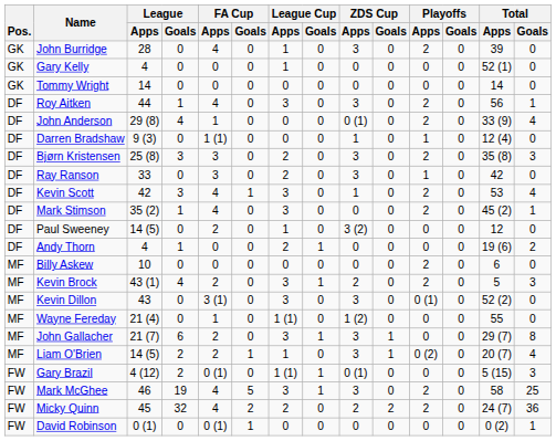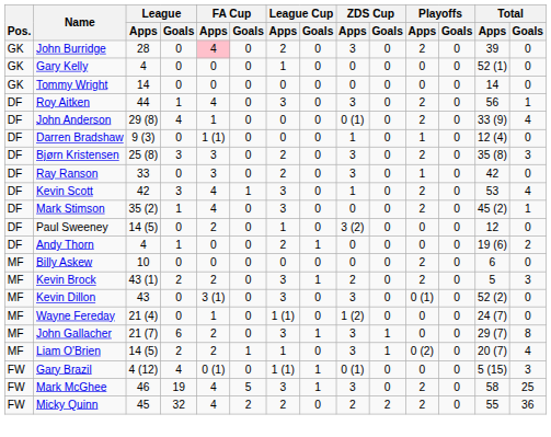John Burridge | FA Cup / Apps: no background -> pink background
John Burridge | League Cup / Apps: 1 -> 2
Kevin Brock | League / Goals: 4 -> 2
Wayne Fereday | Total / Apps: 55 -> 24 (7)
Gary Brazil | League / Goals: 2 -> 4
Micky Quinn | Total / Apps: 24 (7) -> 55
- row: FW | David Robinson | 0 (1) | 0 | 0 (1) | 1 | 0 | 0 | 0 | 0 | 0 | 0 | 0 (2) | 1
